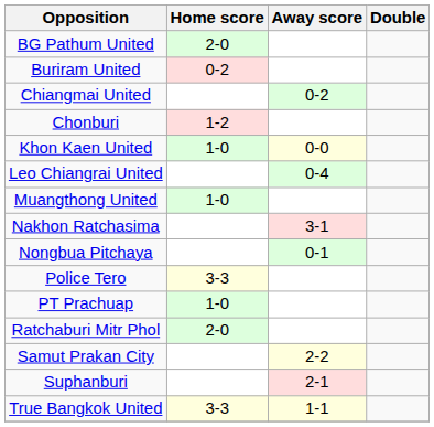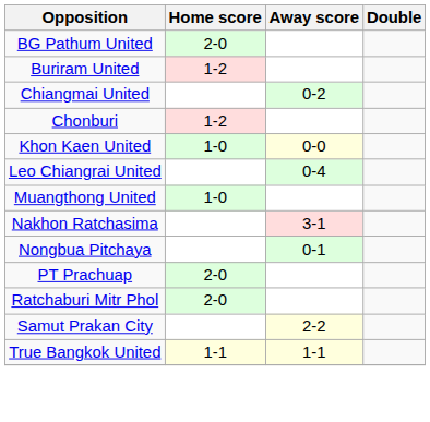Buriram United | Home score: 0-2 -> 1-2
- row: Police Tero | 3-3
PT Prachuap | Home score: 1-0 -> 2-0
- row: Suphanburi | 2-1
True Bangkok United | Home score: 3-3 -> 1-1
